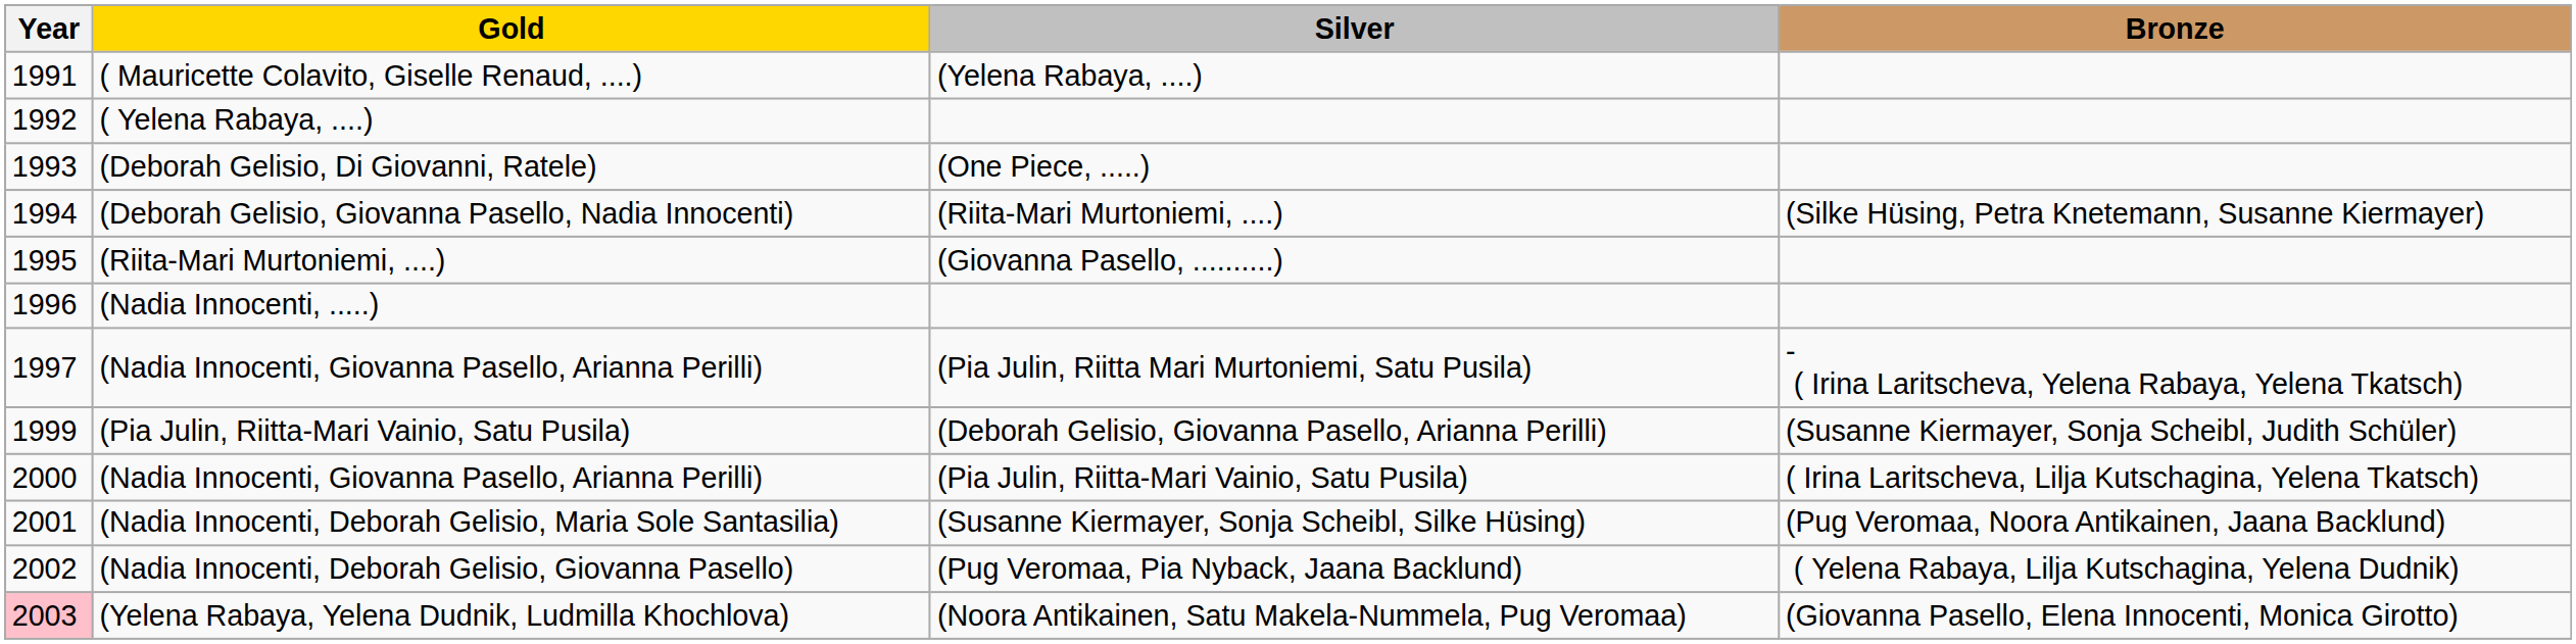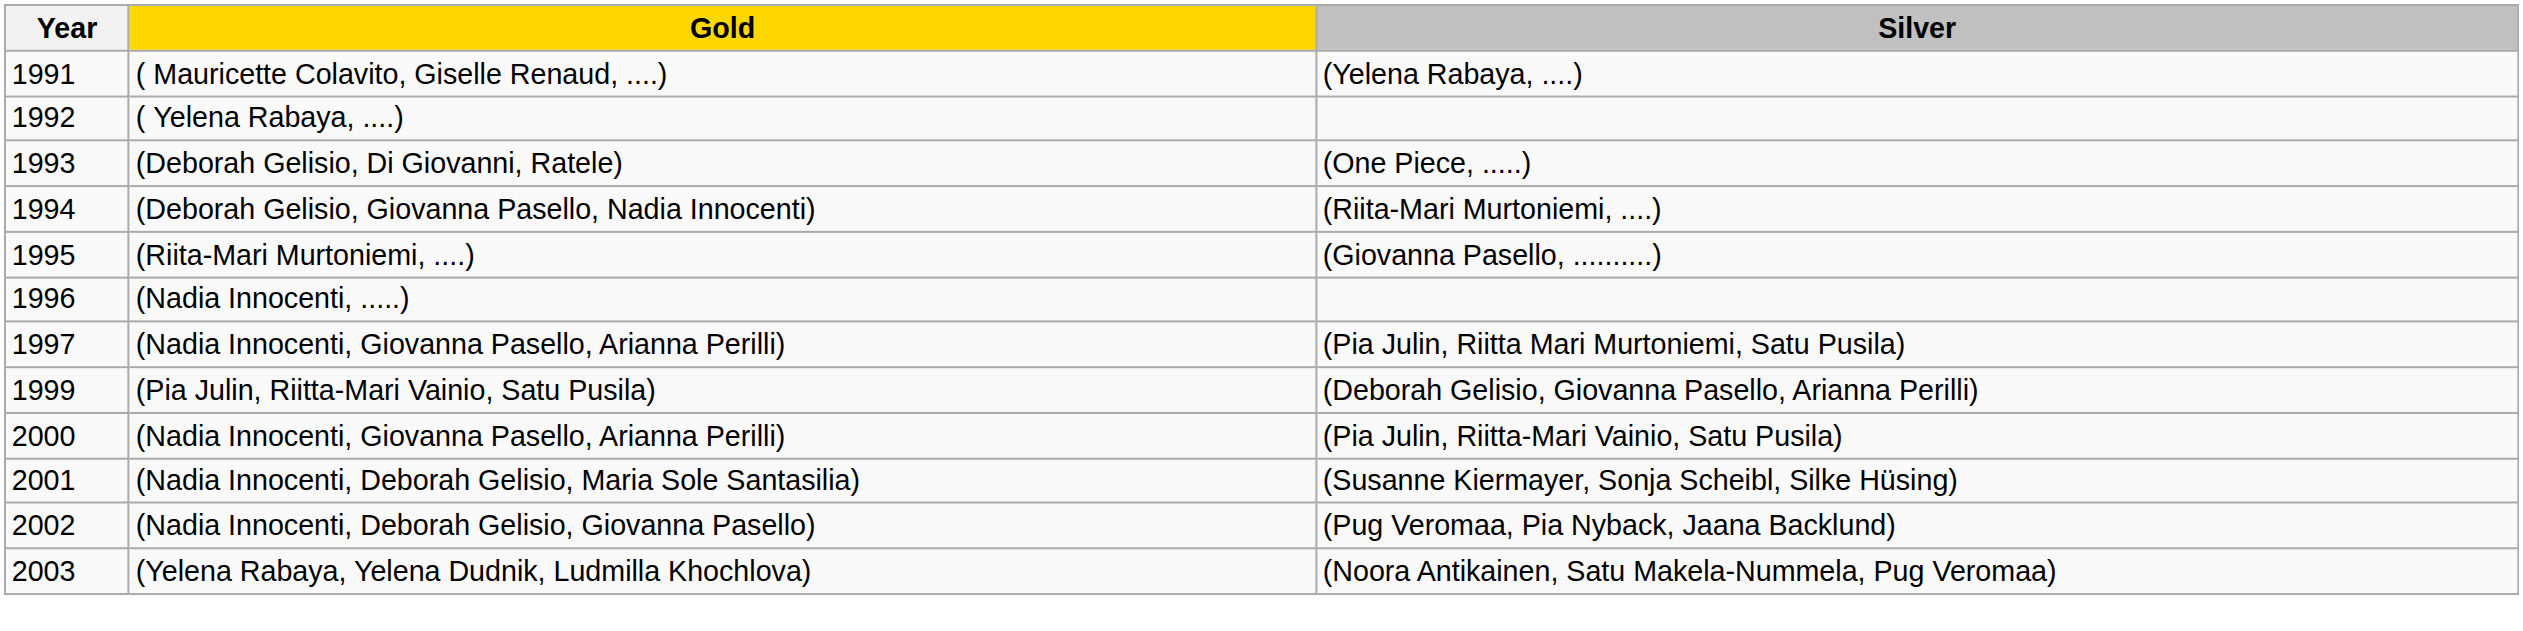- column: Bronze | (Silke Hüsing, Petra Knetemann, Susanne Kiermayer) | - ( Irina Laritscheva, Yelena Rabaya, Yelena Tkatsch) | (Susanne Kiermayer, Sonja Scheibl, Judith Schüler) | ( Irina Laritscheva, Lilja Kutschagina, Yelena Tkatsch) | (Pug Veromaa, Noora Antikainen, Jaana Backlund) | ( Yelena Rabaya, Lilja Kutschagina, Yelena Dudnik) | (Giovanna Pasello, Elena Innocenti, Monica Girotto)
(Yelena Rabaya, Yelena Dudnik, Ludmilla Khochlova) | Year: pink background -> no background
